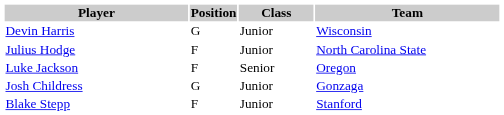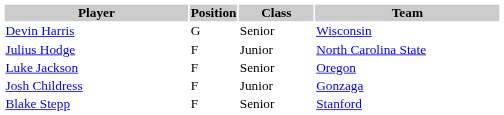Devin Harris | Class: Junior -> Senior
Josh Childress | Position: G -> F
Blake Stepp | Class: Junior -> Senior
